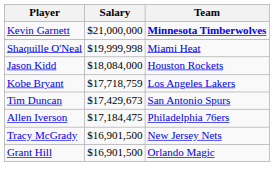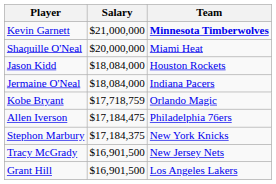Shaquille O'Neal | Salary: $19,999,998 -> $20,000,000
+ row: Jermaine O'Neal | $18,084,000 | Indiana Pacers
Kobe Bryant | Team: Los Angeles Lakers -> Orlando Magic
- row: Tim Duncan | $17,429,673 | San Antonio Spurs
+ row: Stephon Marbury | $17,184,375 | New York Knicks
Grant Hill | Team: Orlando Magic -> Los Angeles Lakers
